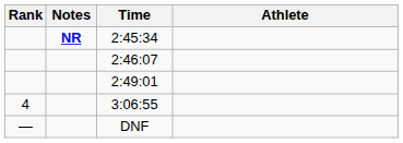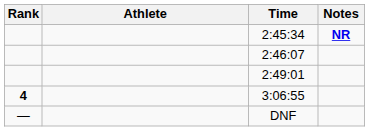columns swapped: Athlete <-> Notes
3:06:55 | Rank: normal -> bold
